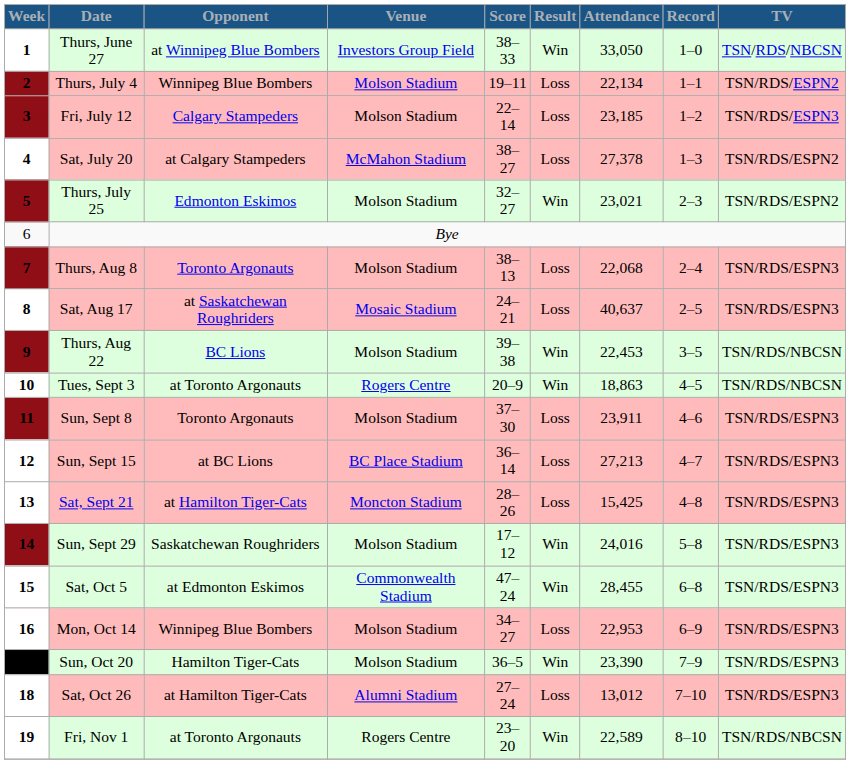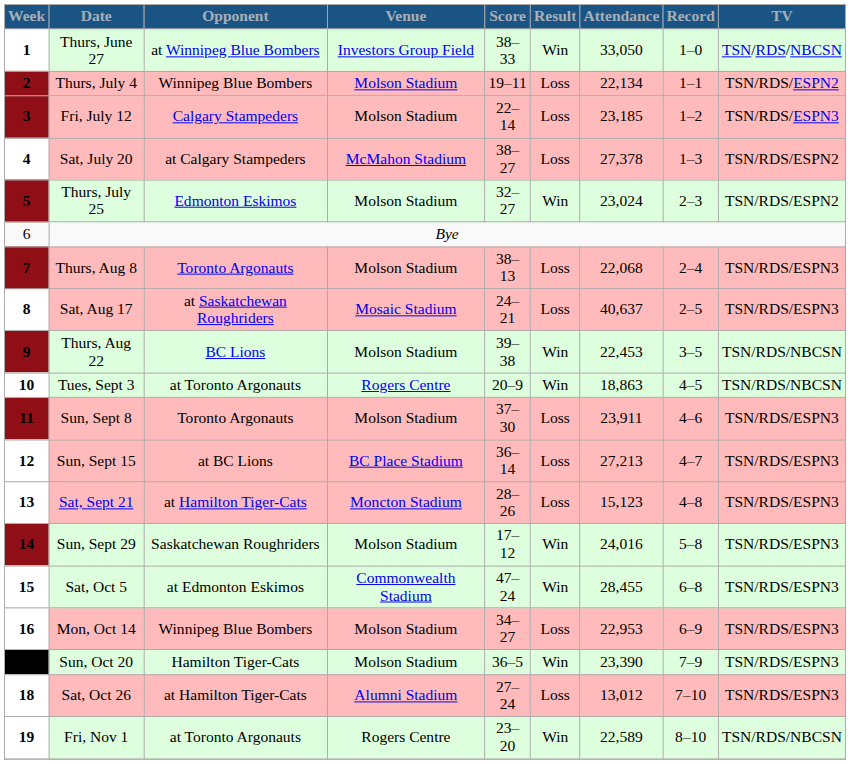Thurs, July 25 | Attendance: 23,021 -> 23,024
Sat, Sept 21 | Attendance: 15,425 -> 15,123
